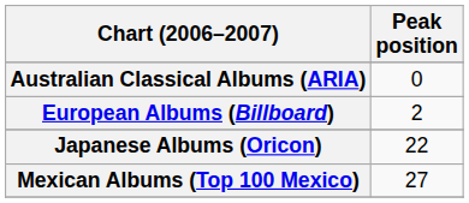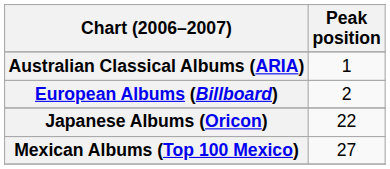Australian Classical Albums (ARIA) | Peak position: 0 -> 1
